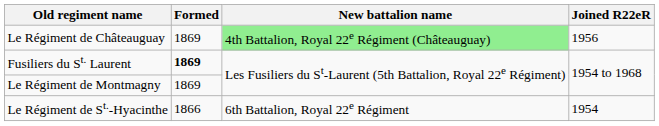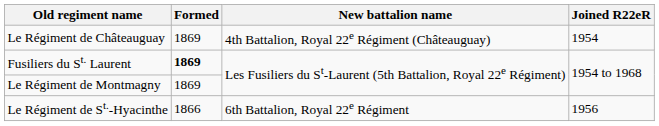Le Régiment de Châteauguay | New battalion name: lightgreen background -> no background
Le Régiment de Châteauguay | Joined R22eR: 1956 -> 1954
Le Régiment de St.-Hyacinthe | Joined R22eR: 1954 -> 1956
